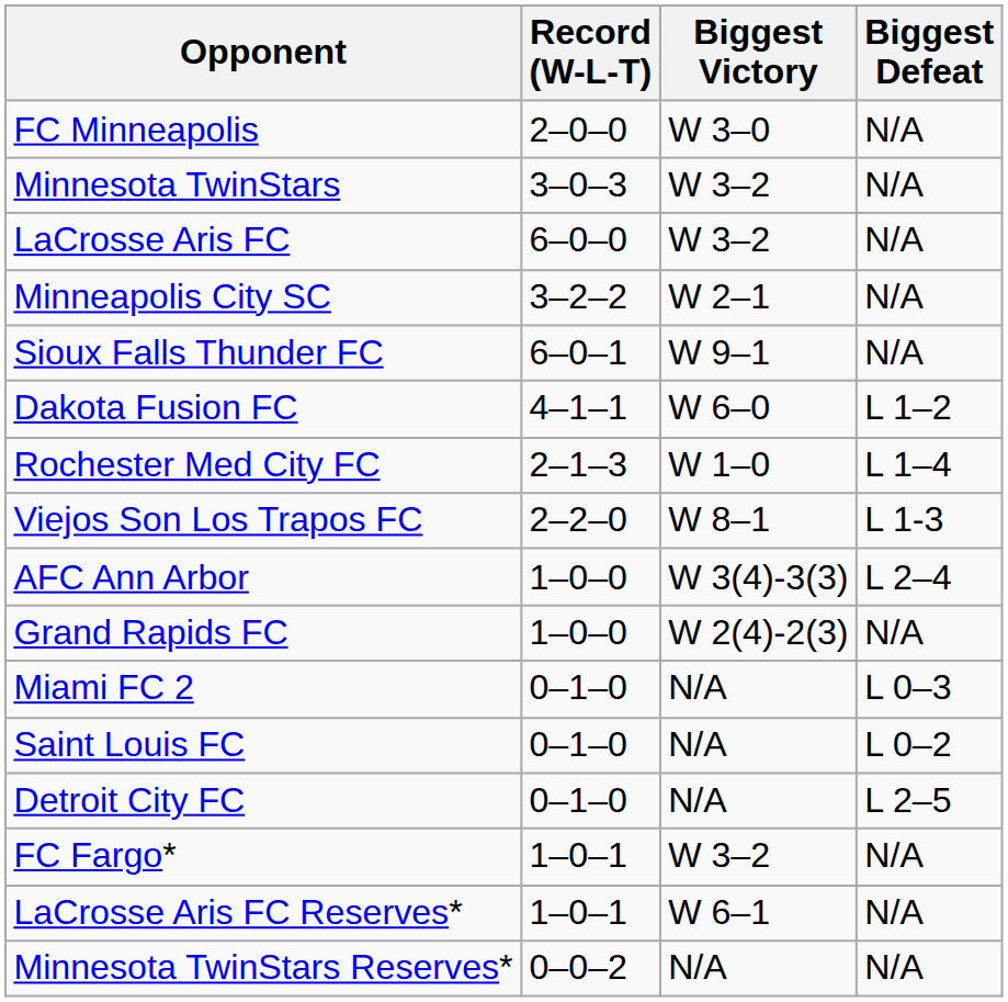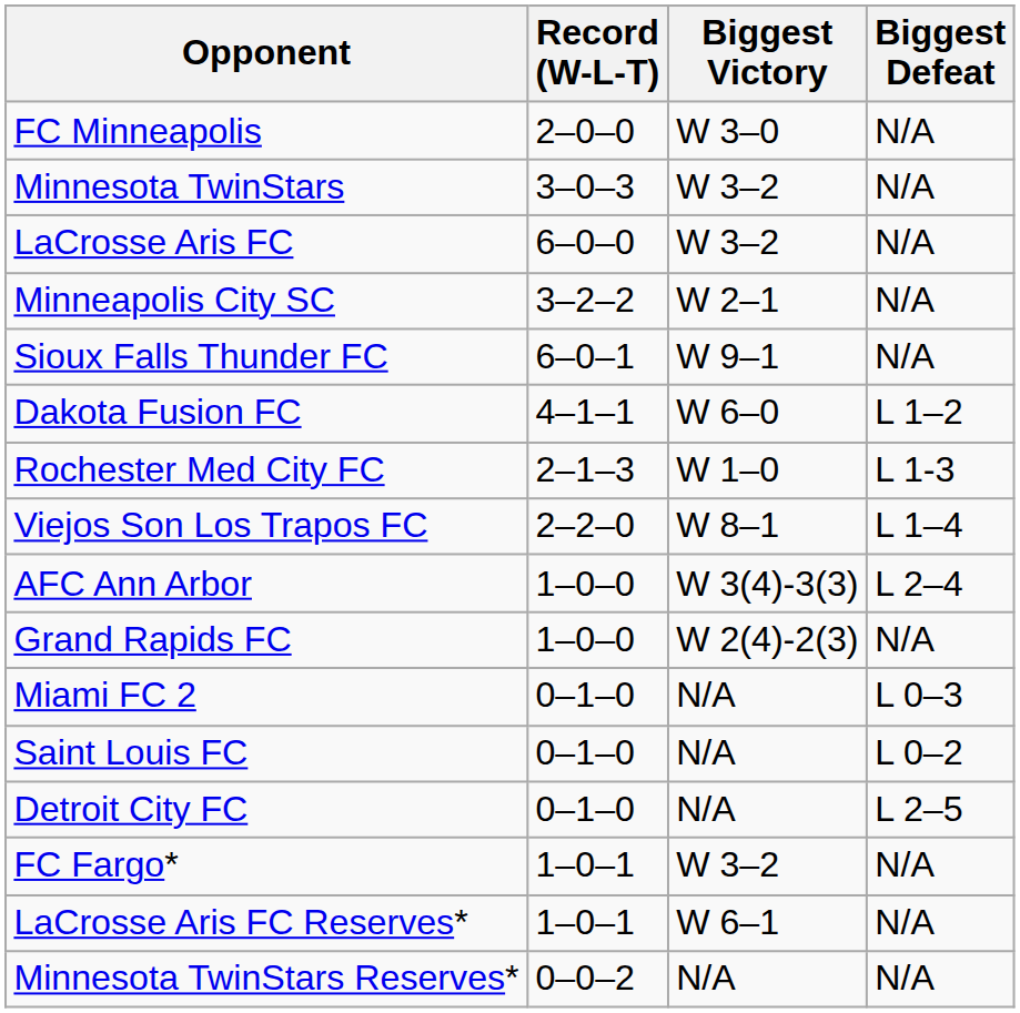Rochester Med City FC | Biggest Defeat: L 1–4 -> L 1-3
Viejos Son Los Trapos FC | Biggest Defeat: L 1-3 -> L 1–4
